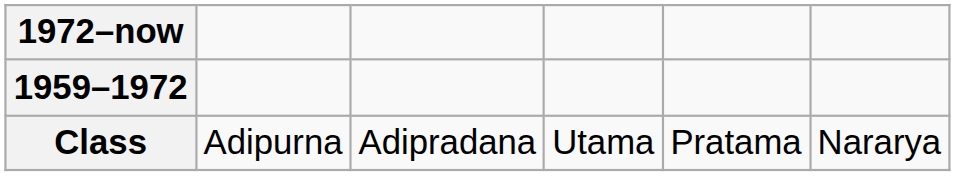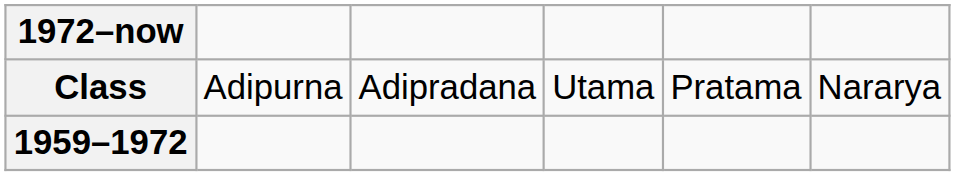rows swapped: 1959–1972 <-> Class
